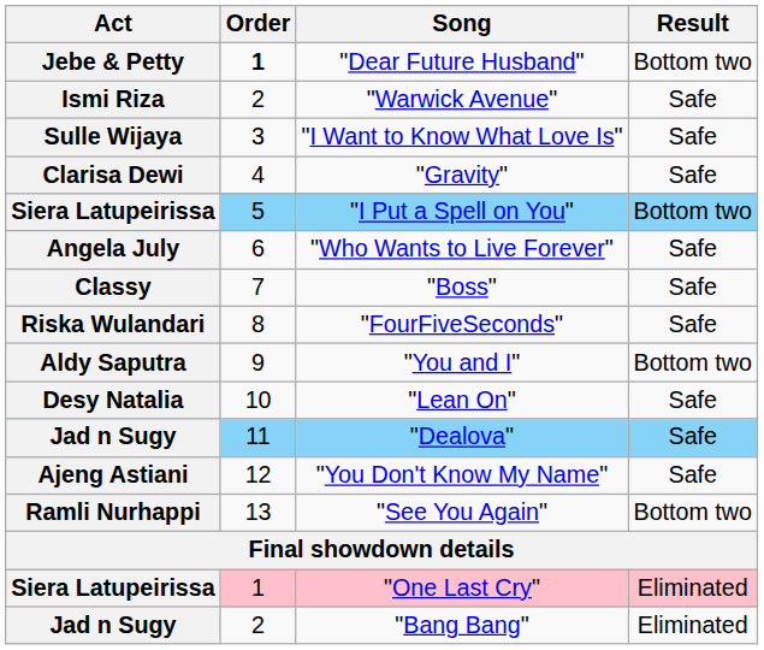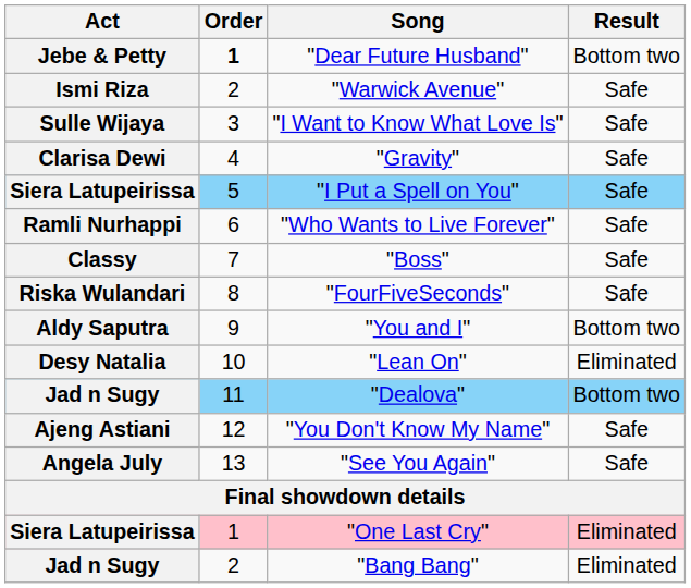"I Put a Spell on You" | Result: Bottom two -> Safe
"Who Wants to Live Forever" | Act: Angela July -> Ramli Nurhappi
"Lean On" | Result: Safe -> Eliminated
"Dealova" | Result: Safe -> Bottom two
"See You Again" | Act: Ramli Nurhappi -> Angela July
"See You Again" | Result: Bottom two -> Safe
